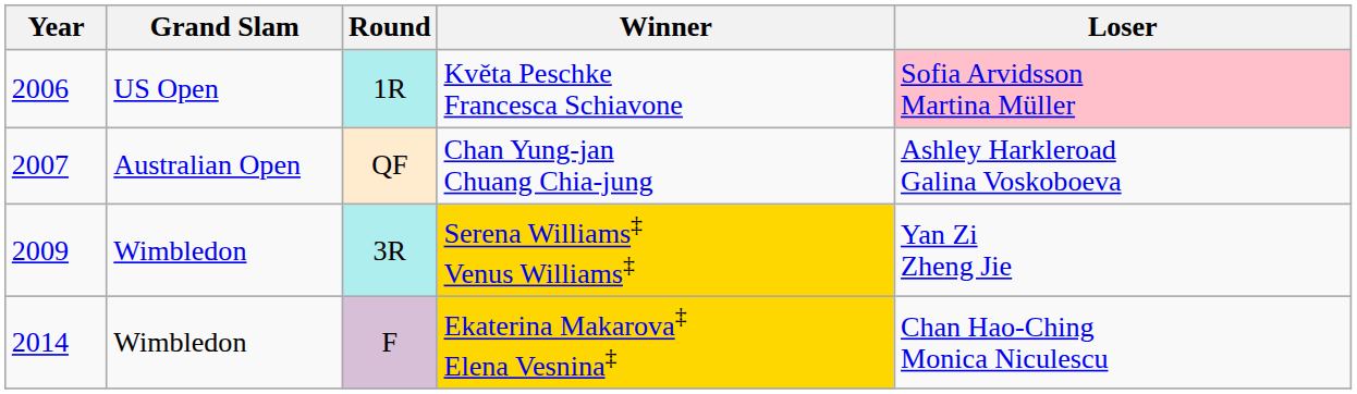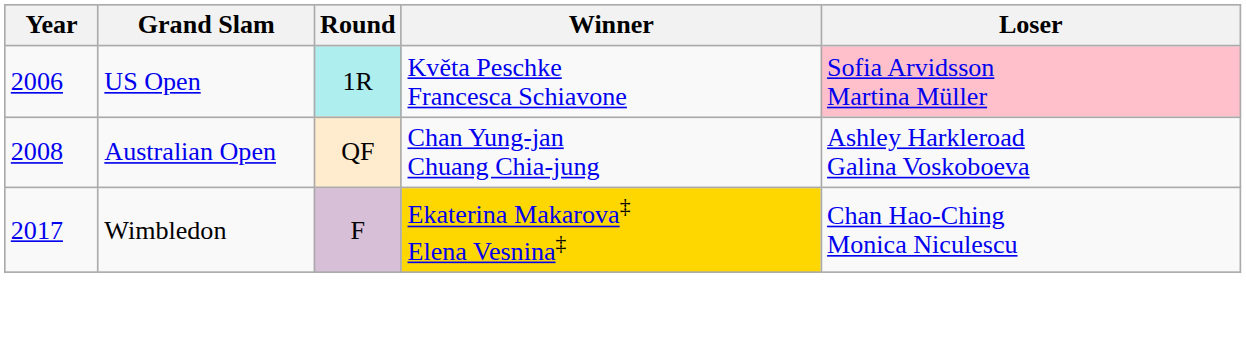Chan Yung-jan Chuang Chia-jung | Year: 2007 -> 2008
- row: 2009 | Wimbledon | 3R | Serena Williams‡ Venus Williams‡ | Yan Zi Zheng Jie
Ekaterina Makarova‡ Elena Vesnina‡ | Year: 2014 -> 2017
